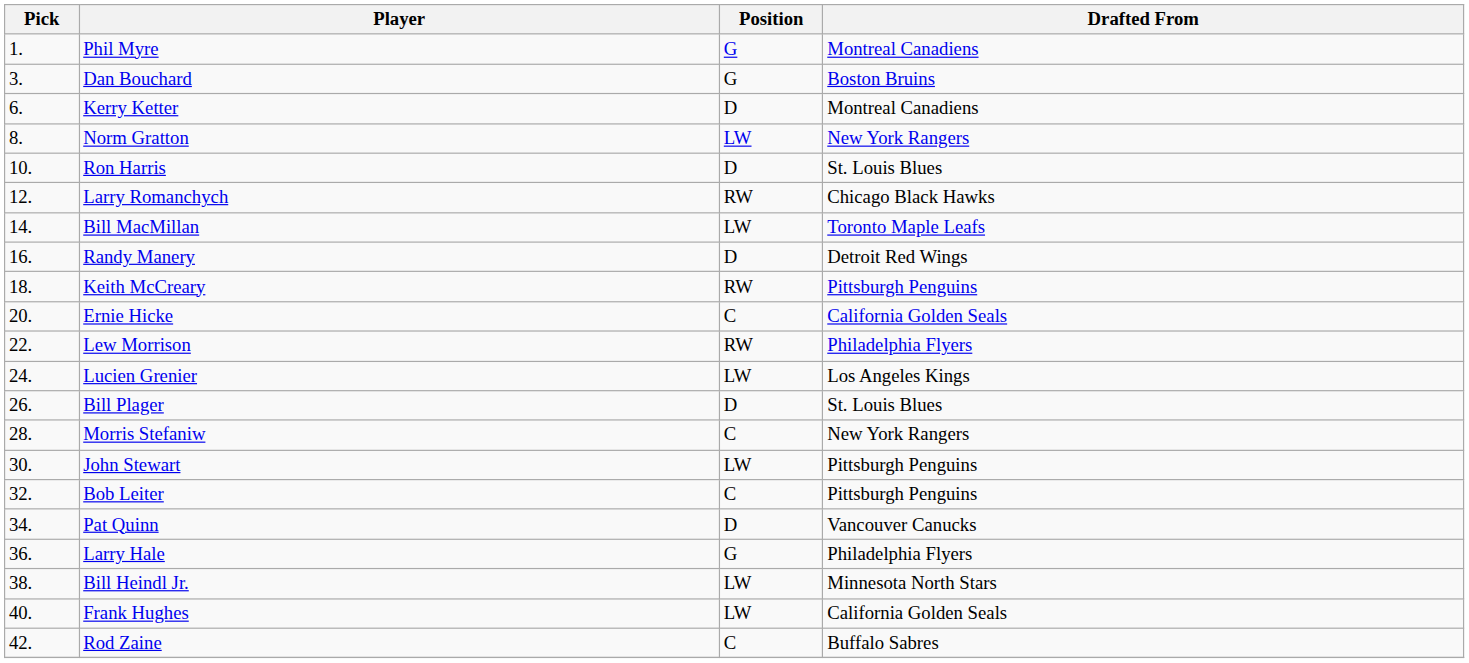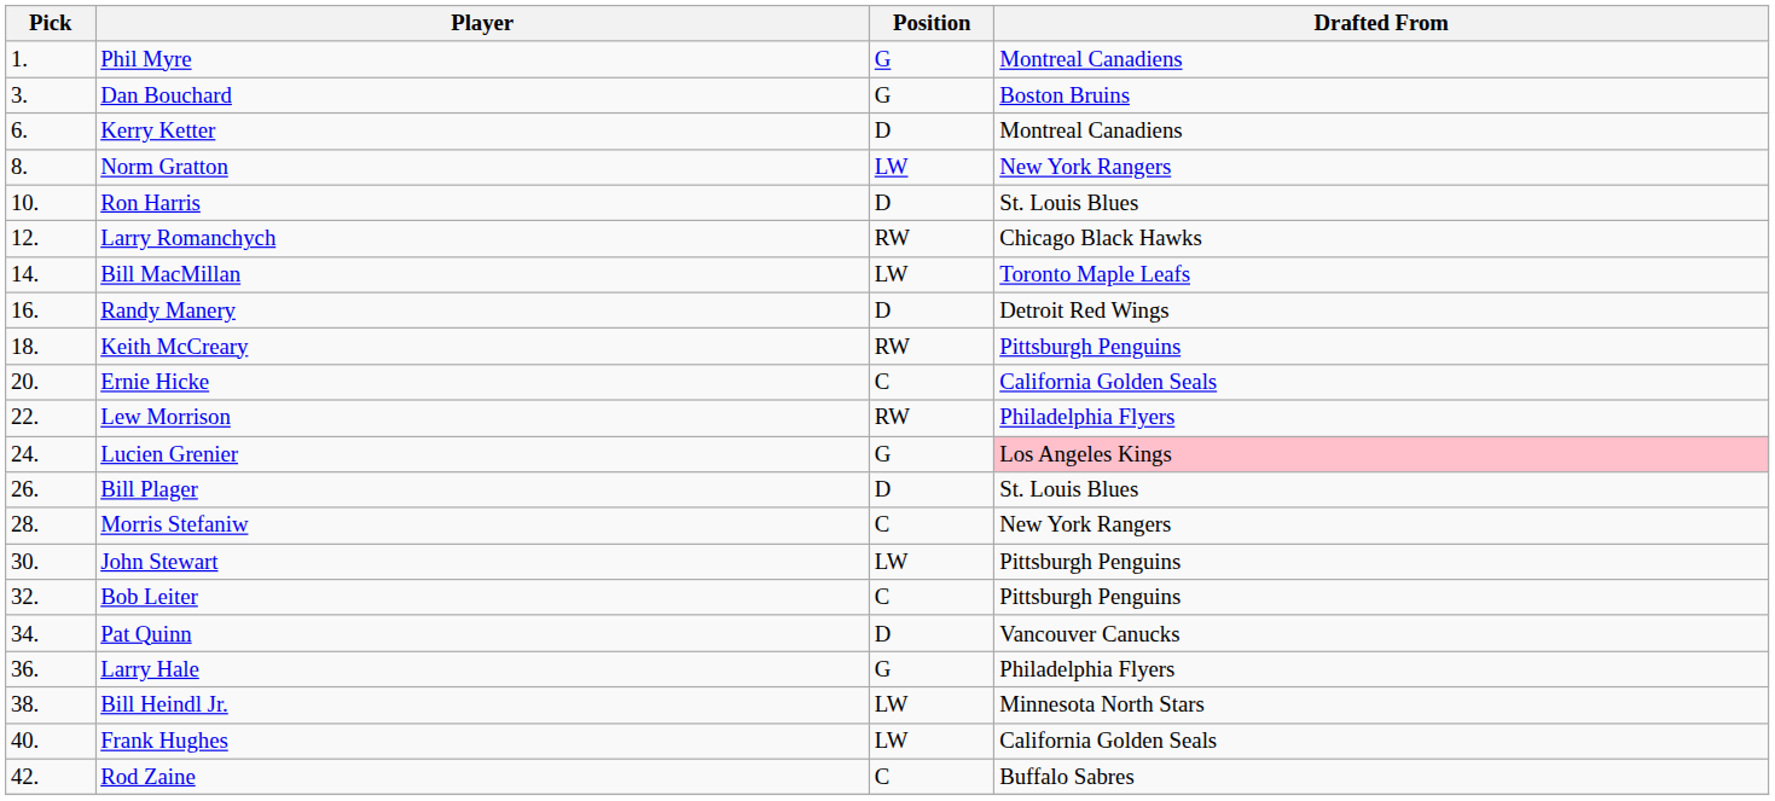Lucien Grenier | Position: LW -> G
Lucien Grenier | Drafted From: no background -> pink background
